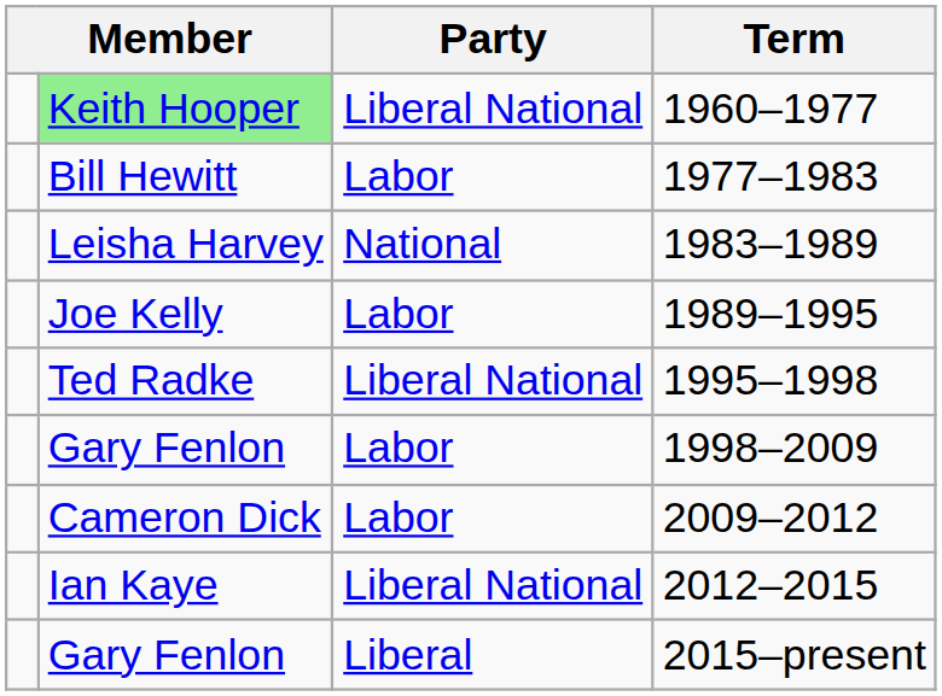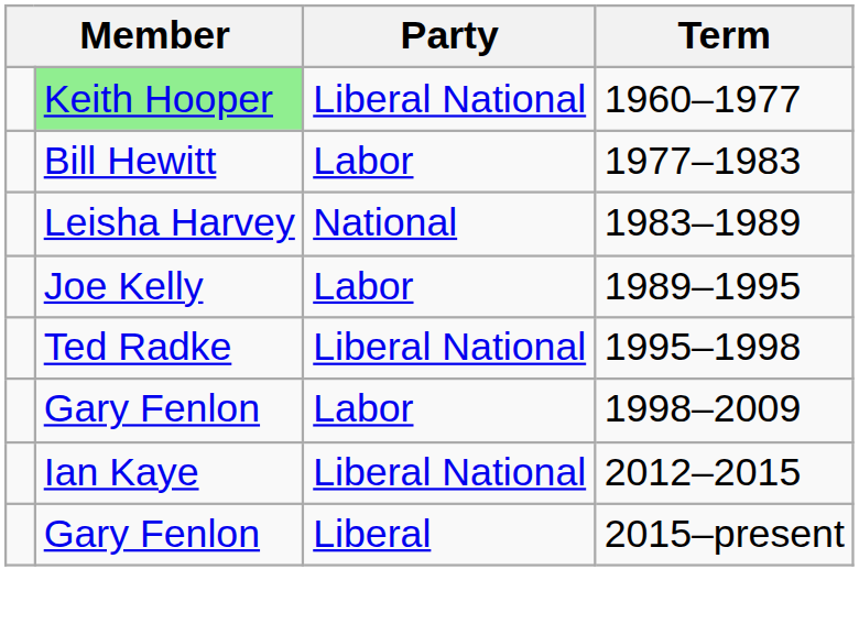- row: Cameron Dick | Labor | 2009–2012
